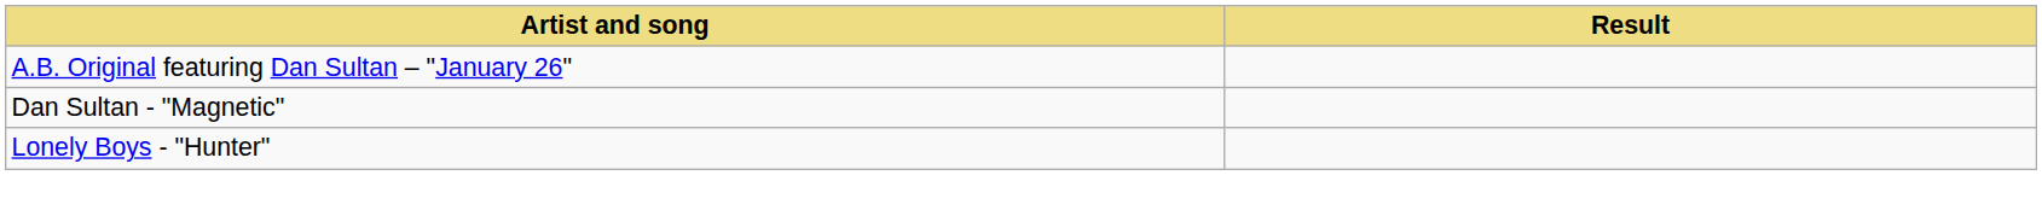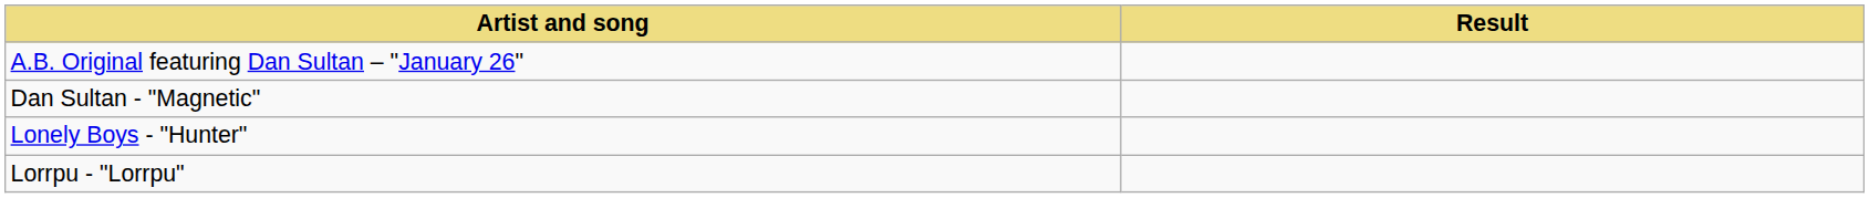+ row: Lorrpu - "Lorrpu"
